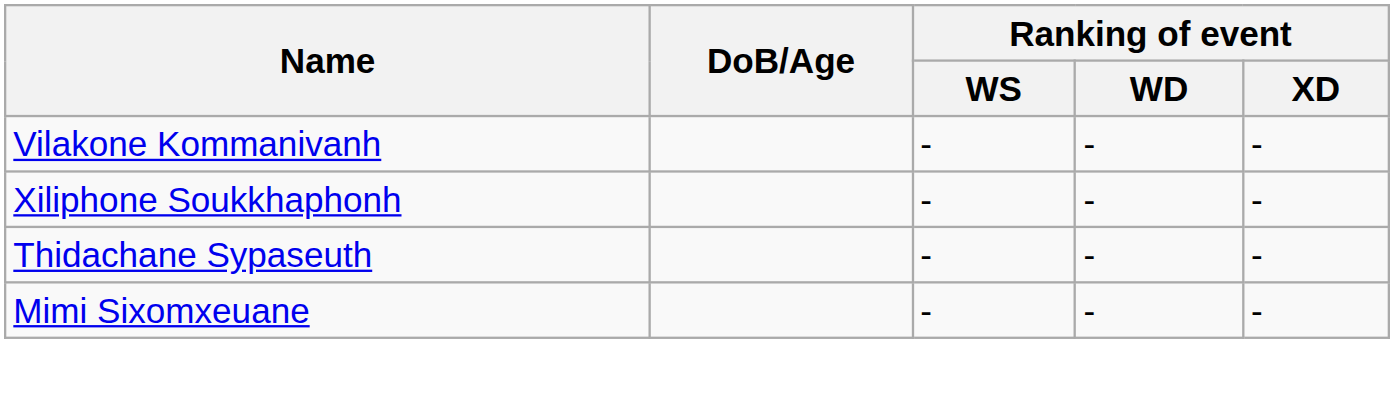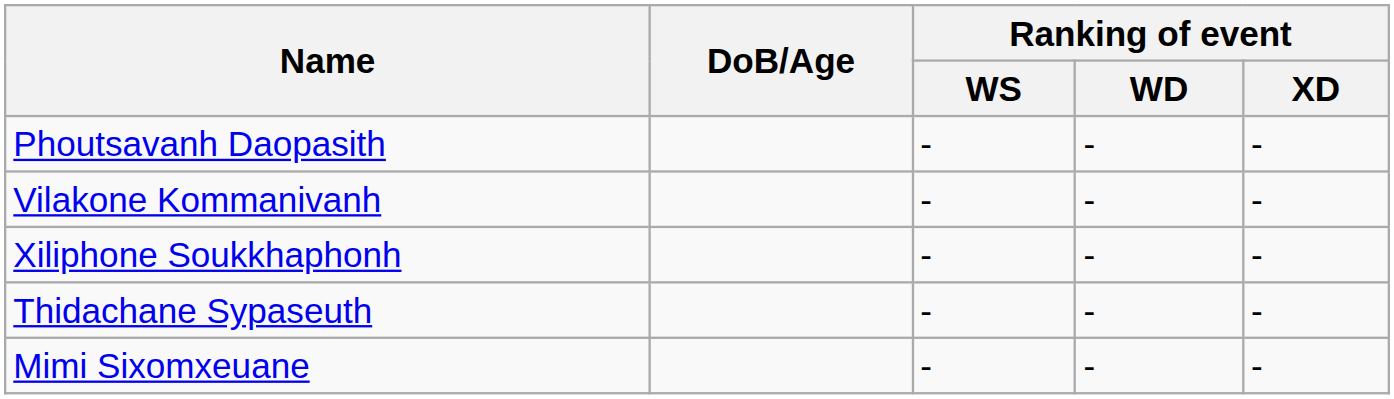+ row: Phoutsavanh Daopasith | - | - | -
